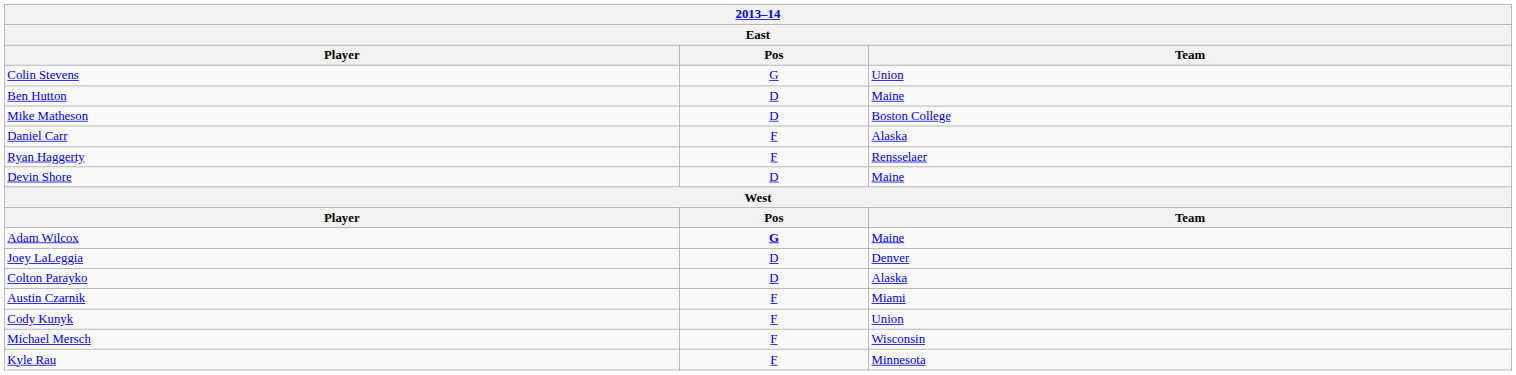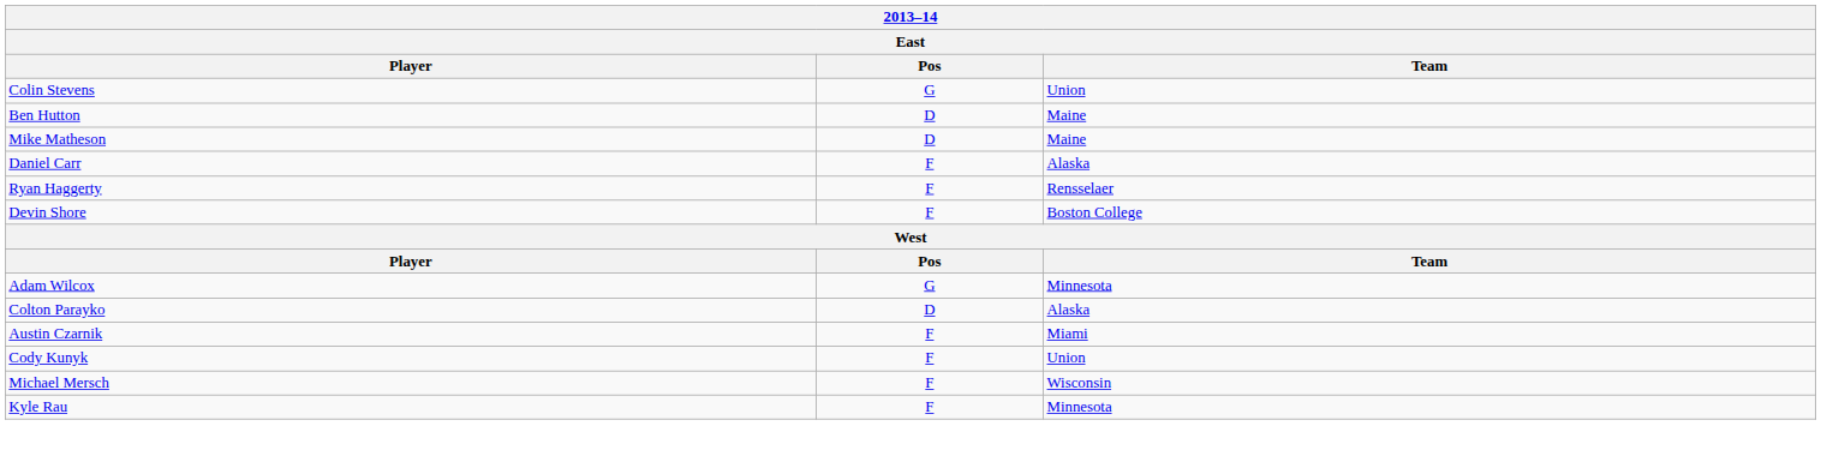Mike Matheson | Team: Boston College -> Maine
Devin Shore | Pos: D -> F
Devin Shore | Team: Maine -> Boston College
Adam Wilcox | Pos: bold -> normal
Adam Wilcox | Team: Maine -> Minnesota
- row: Joey LaLeggia | D | Denver
